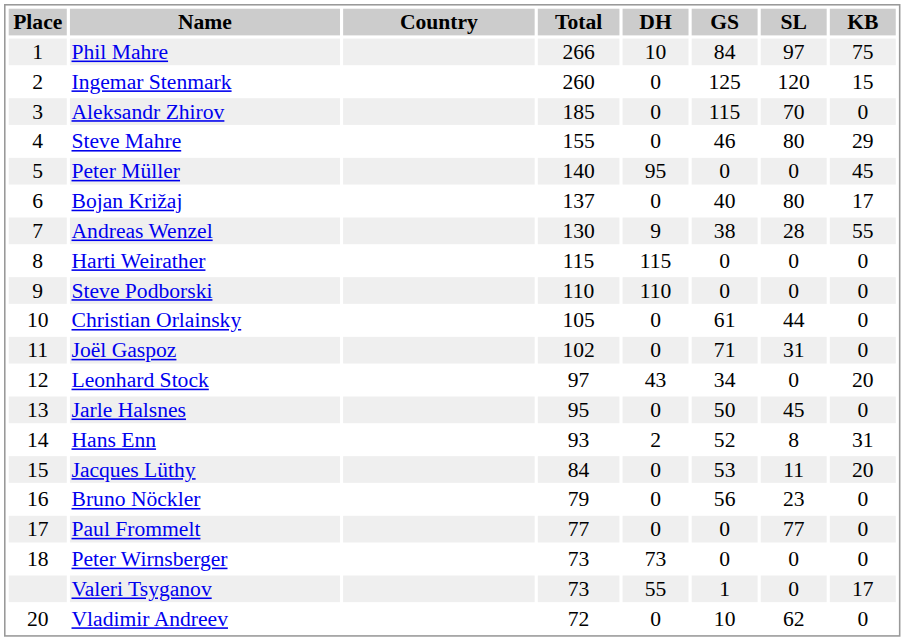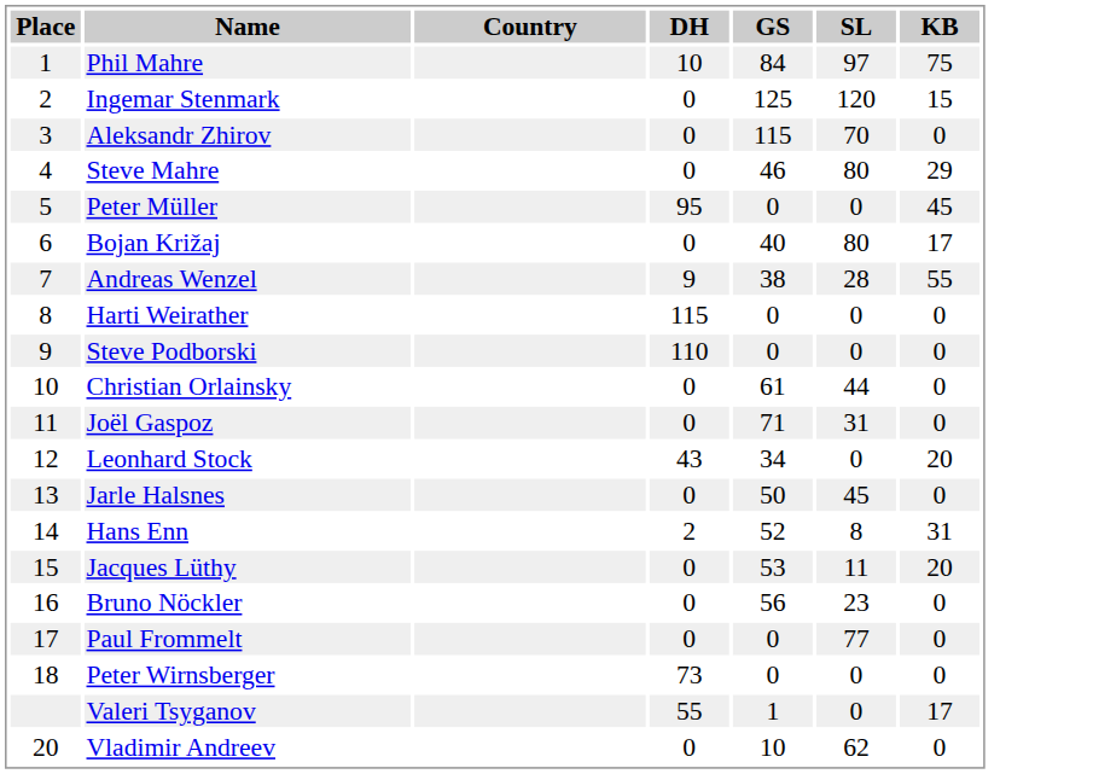- column: Total | 266 | 260 | 185 | 155 | 140 | 137 | 130 | 115 | 110 | 105 | 102 | 97 | 95 | 93 | 84 | 79 | 77 | 73 | 73 | 72
